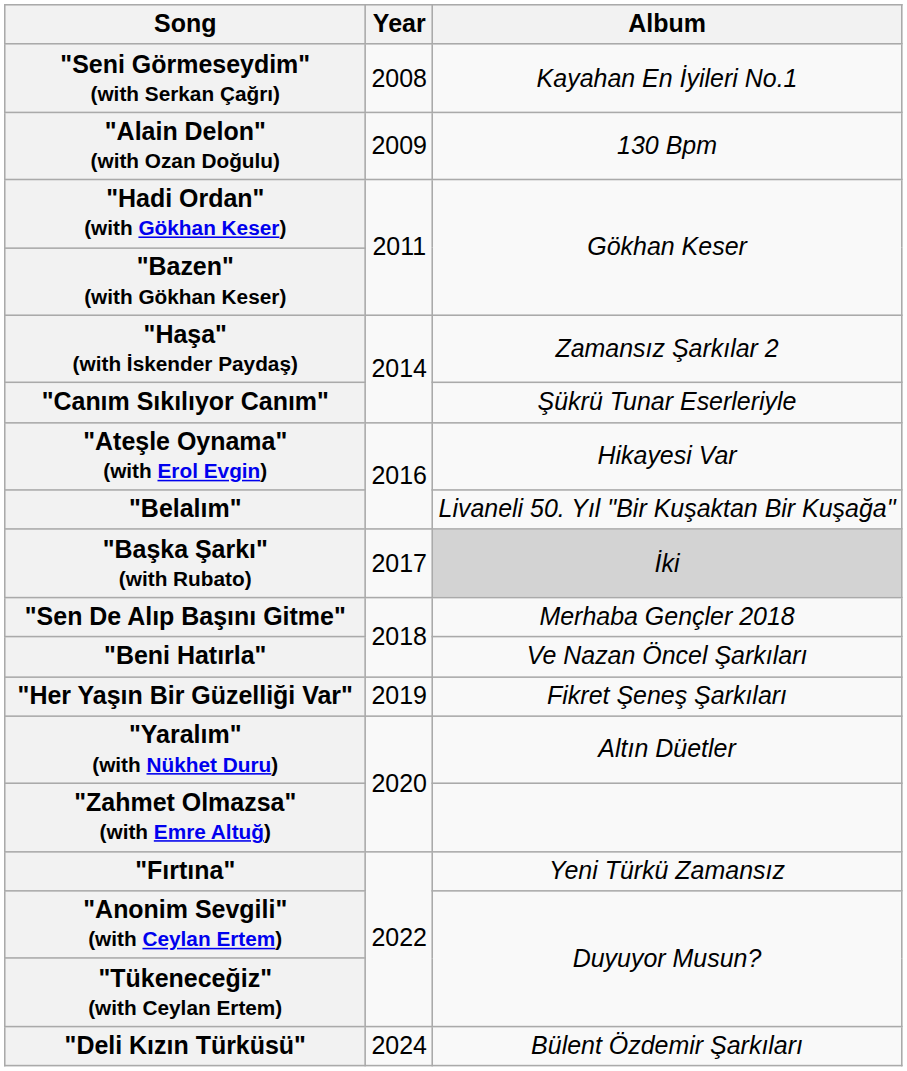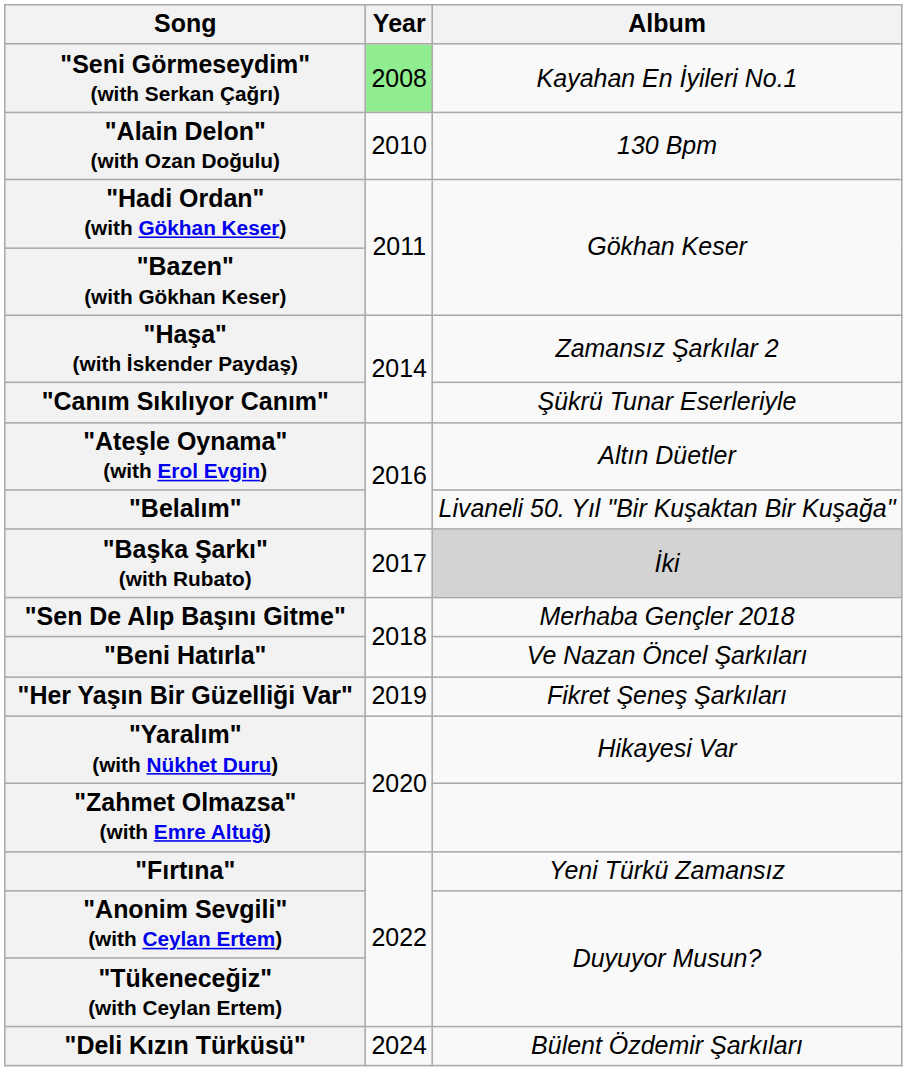"Seni Görmeseydim" (with Serkan Çağrı) | Year: no background -> lightgreen background
"Alain Delon" (with Ozan Doğulu) | Year: 2009 -> 2010
"Ateşle Oynama" (with Erol Evgin) | Album: Hikayesi Var -> Altın Düetler
"Yaralım" (with Nükhet Duru) | Album: Altın Düetler -> Hikayesi Var
